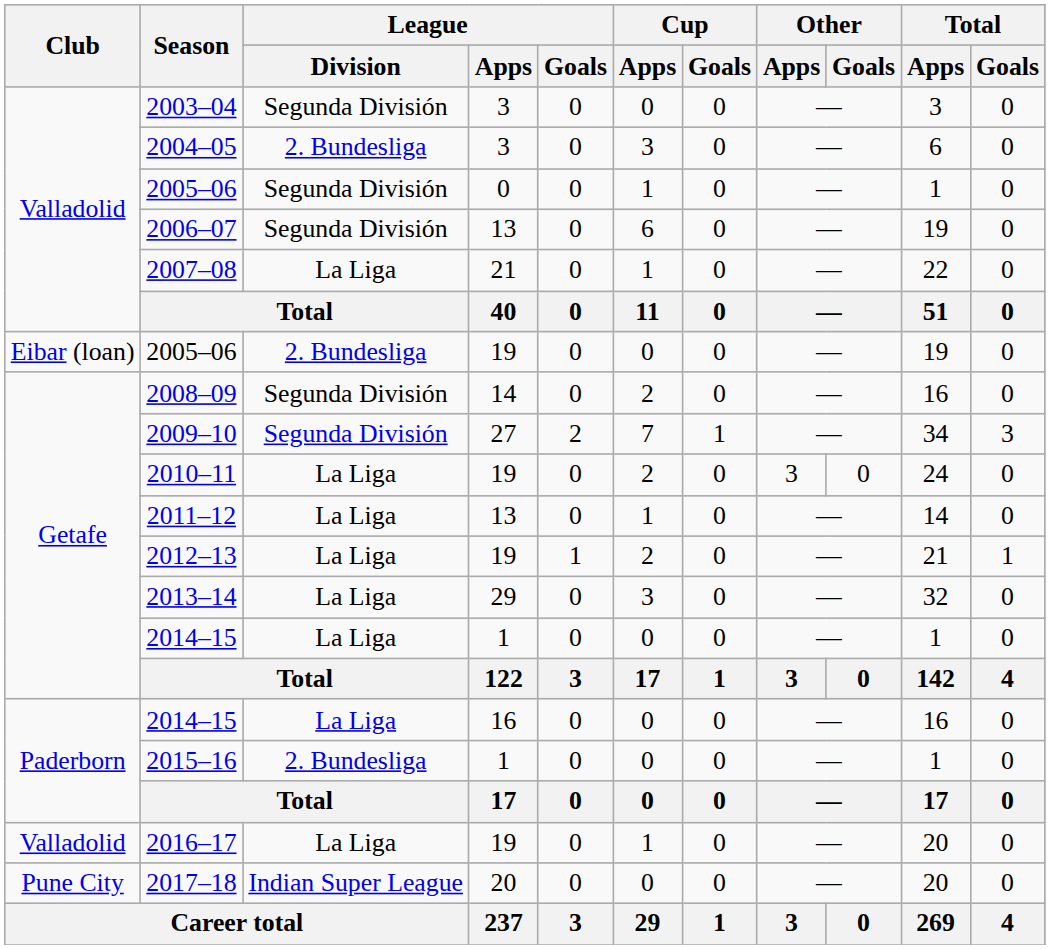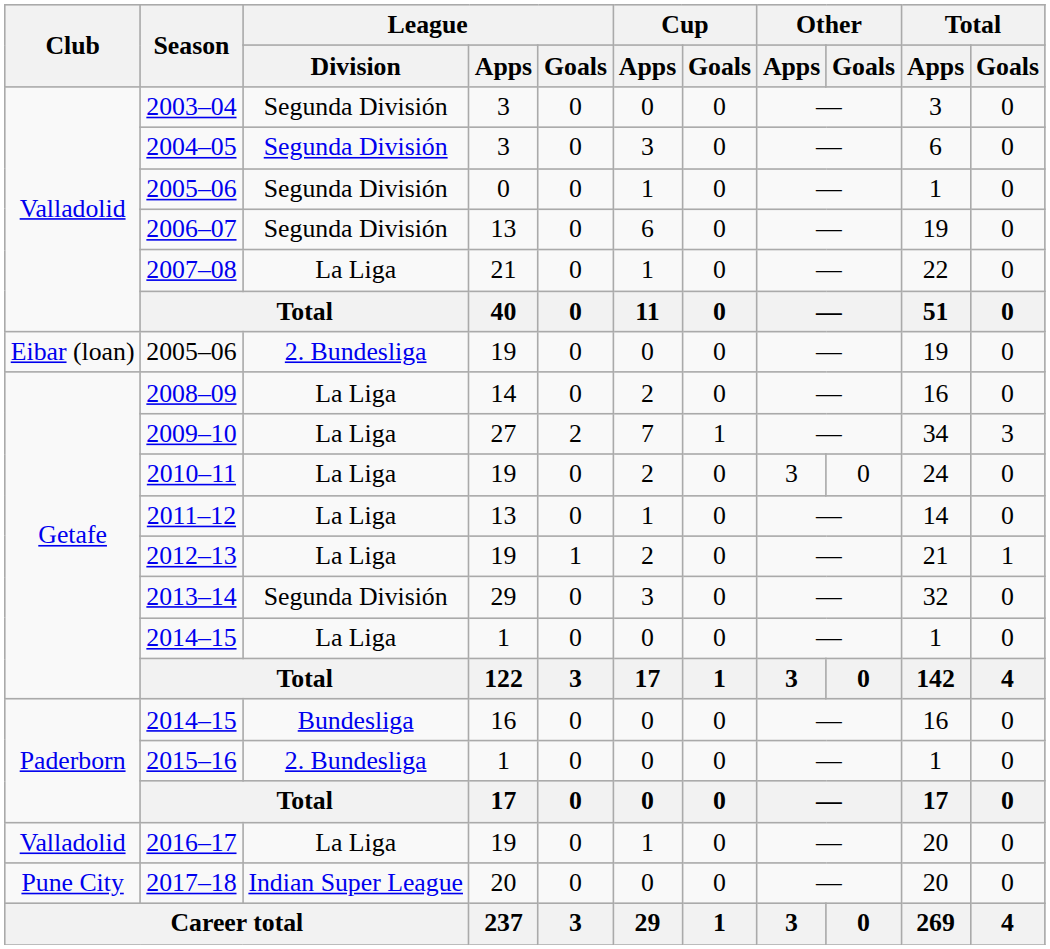2004–05 | League / Division: 2. Bundesliga -> Segunda División
2008–09 | League / Division: Segunda División -> La Liga
2009–10 | League / Division: Segunda División -> La Liga
2013–14 | League / Division: La Liga -> Segunda División
2014–15 / 16 | League / Division: La Liga -> Bundesliga
